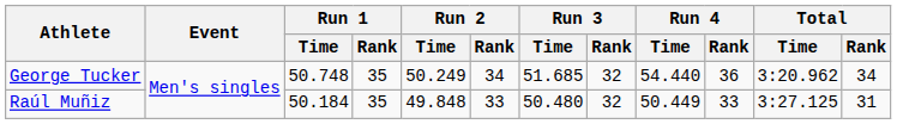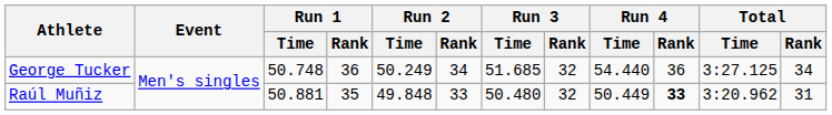George Tucker | Run 1 / Rank: 35 -> 36
George Tucker | Total / Time: 3:20.962 -> 3:27.125
Raúl Muñiz | Run 1 / Time: 50.184 -> 50.881
Raúl Muñiz | Run 4 / Rank: normal -> bold
Raúl Muñiz | Total / Time: 3:27.125 -> 3:20.962
